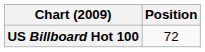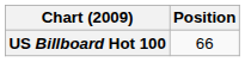US Billboard Hot 100 | Position: 72 -> 66
